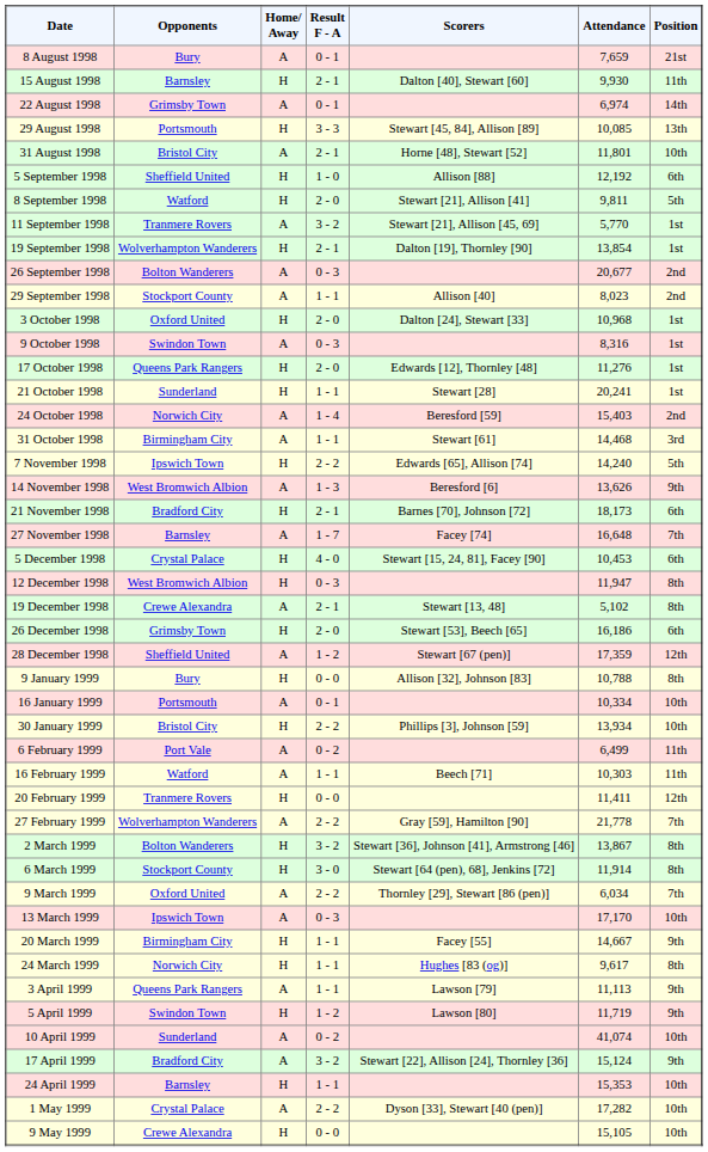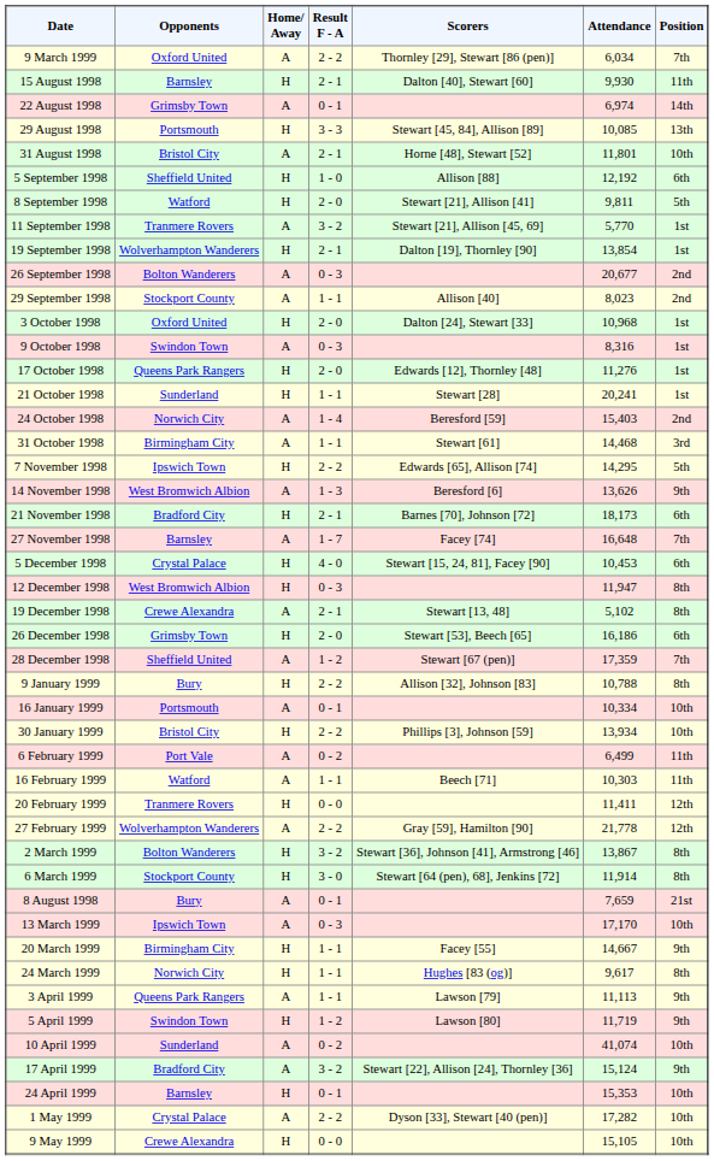rows swapped: 8 August 1998 <-> 9 March 1999
7 November 1998 | Attendance: 14,240 -> 14,295
28 December 1998 | Position: 12th -> 7th
9 January 1999 | Result F - A: 0 - 0 -> 2 - 2
27 February 1999 | Position: 7th -> 12th
24 April 1999 | Result F - A: 1 - 1 -> 0 - 1
